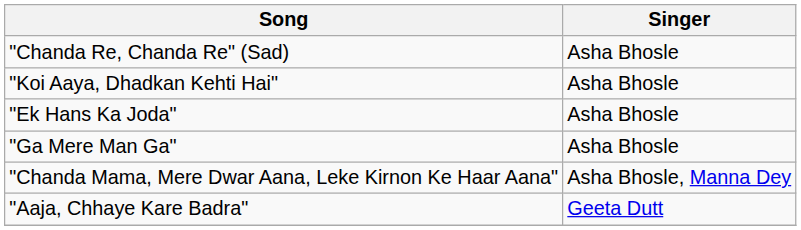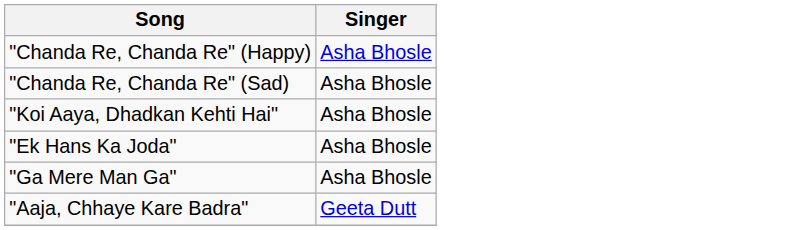+ row: "Chanda Re, Chanda Re" (Happy) | Asha Bhosle
- row: "Chanda Mama, Mere Dwar Aana, Leke Kirnon Ke Haar Aana" | Asha Bhosle, Manna Dey
